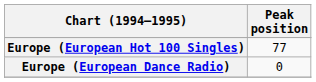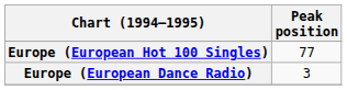Europe (European Dance Radio) | Peak position: 0 -> 3
